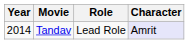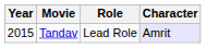Tandav | Year: 2014 -> 2015
